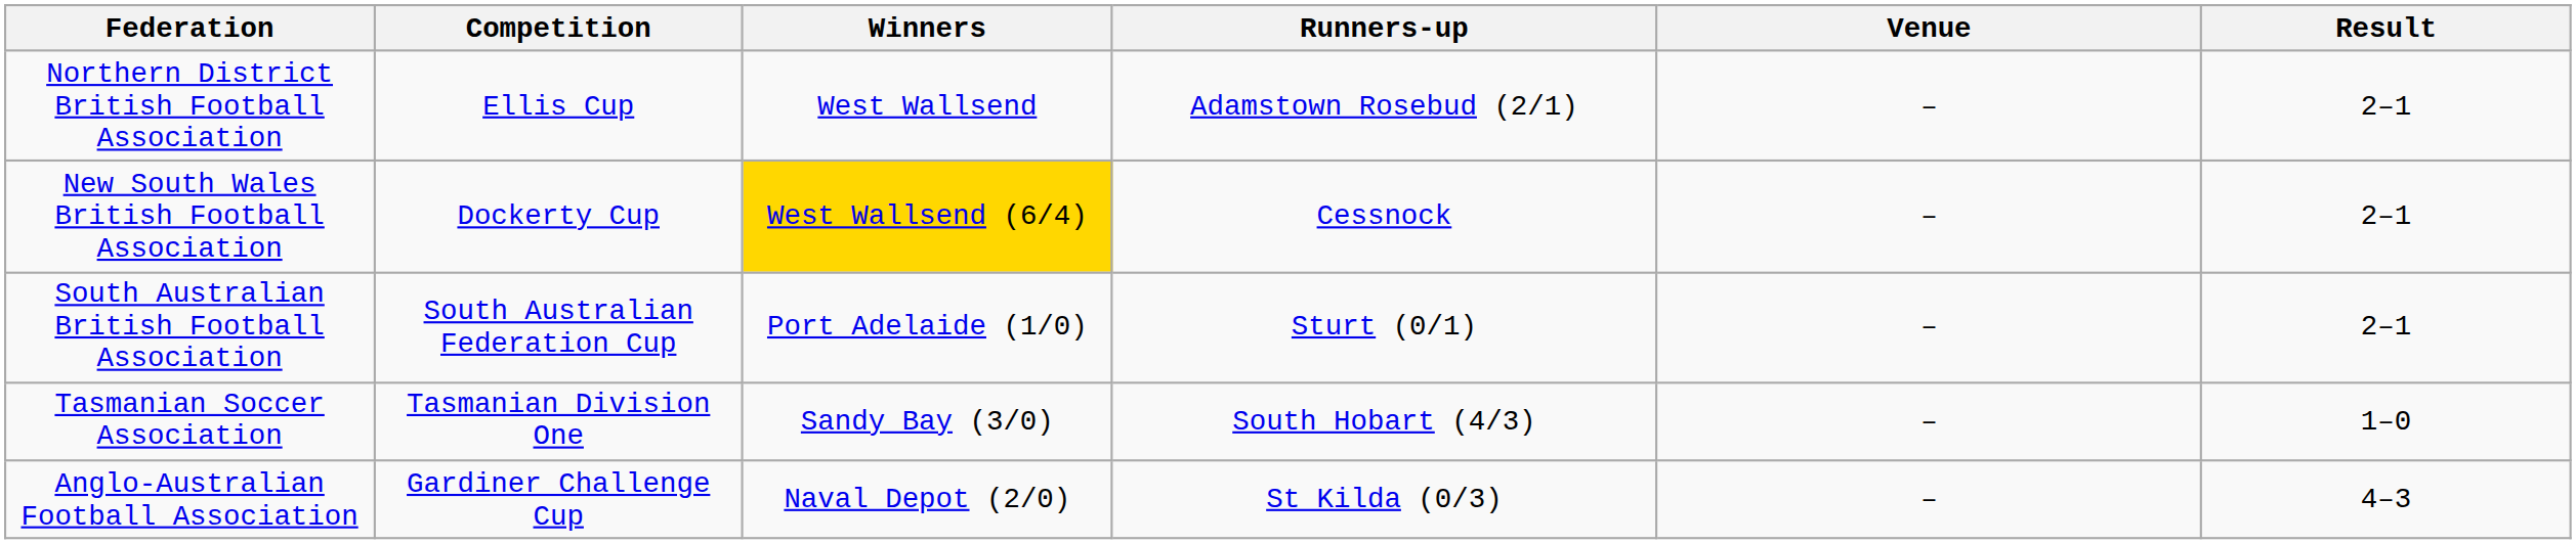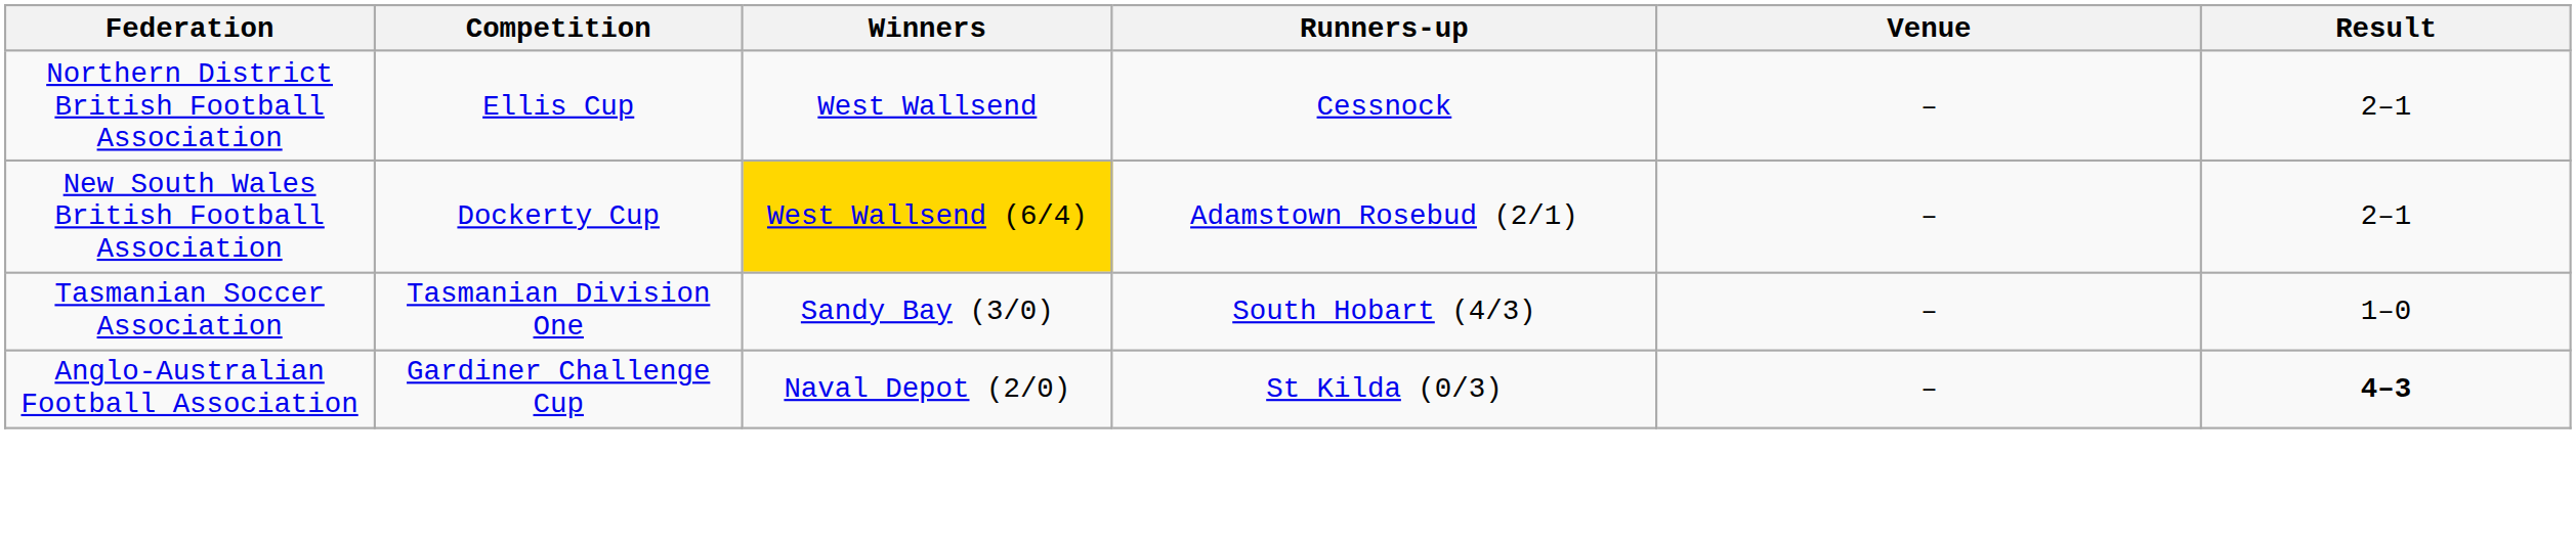Northern District British Football Association | Runners-up: Adamstown Rosebud (2/1) -> Cessnock
New South Wales British Football Association | Runners-up: Cessnock -> Adamstown Rosebud (2/1)
- row: South Australian British Football Association | South Australian Federation Cup | Port Adelaide (1/0) | Sturt (0/1) | – | 2–1
Anglo-Australian Football Association | Result: normal -> bold
